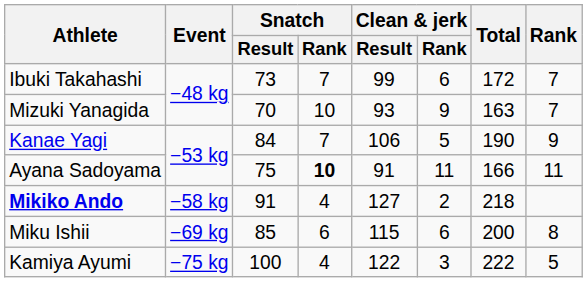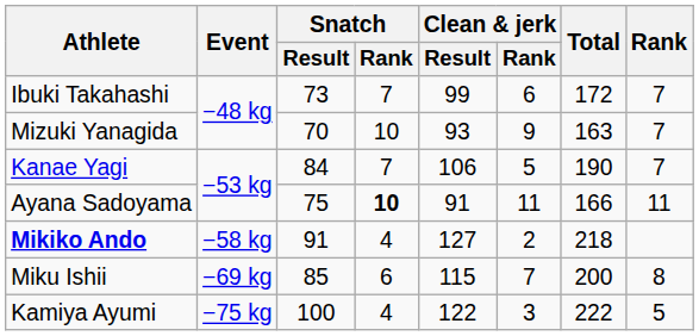Kanae Yagi | Rank: 9 -> 7
Miku Ishii | Clean & jerk / Rank: 6 -> 7
